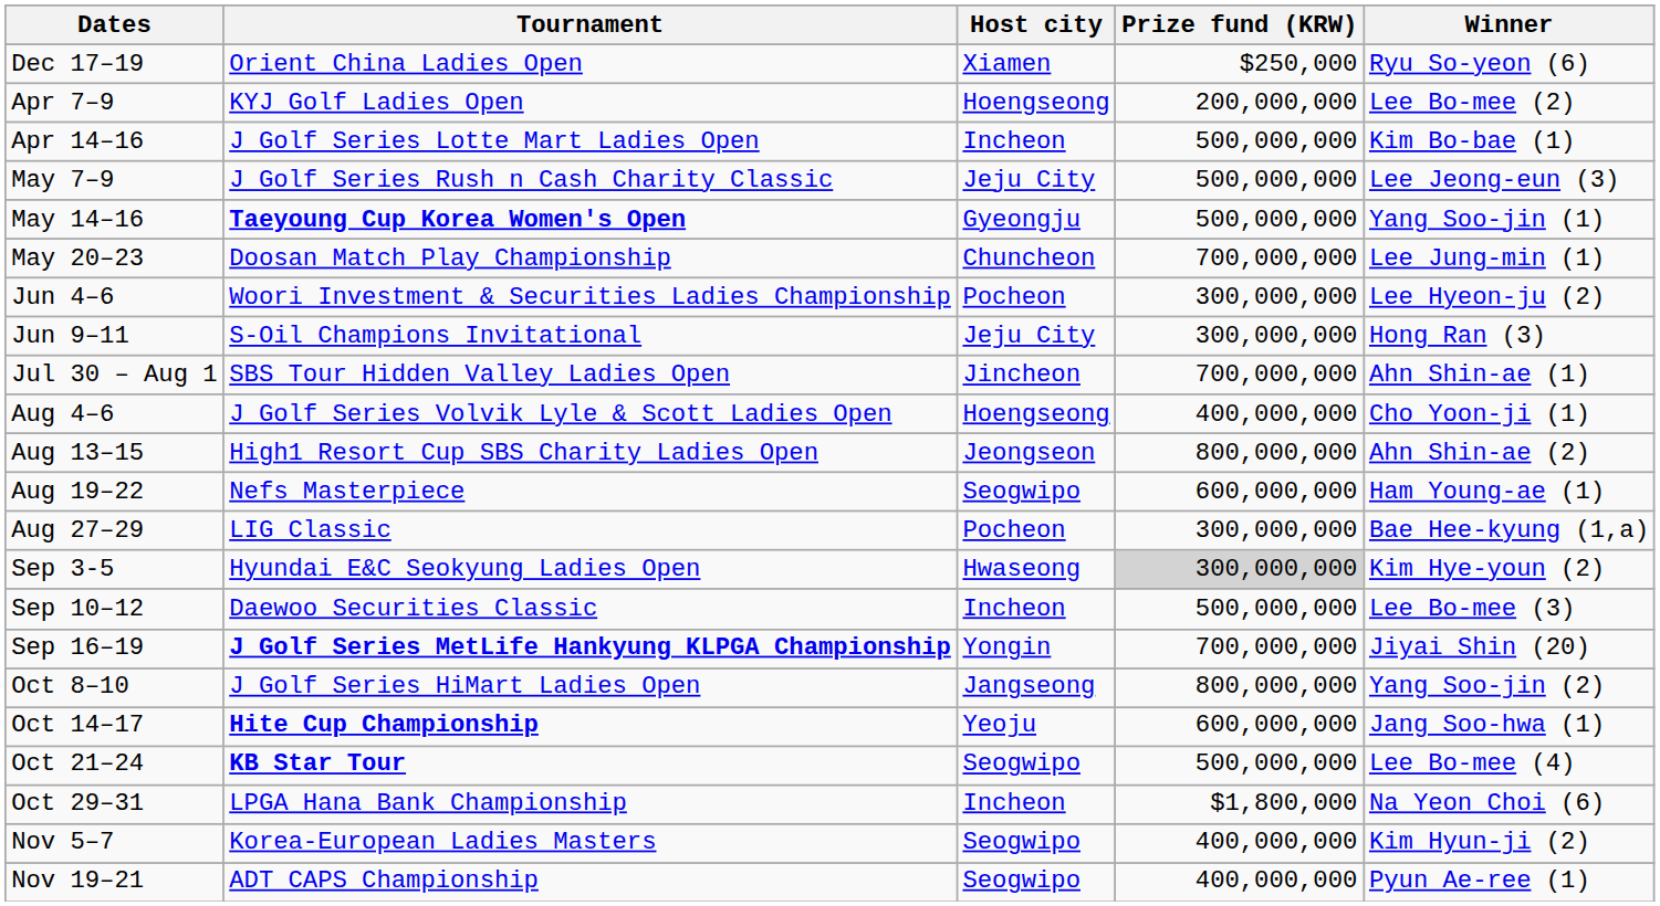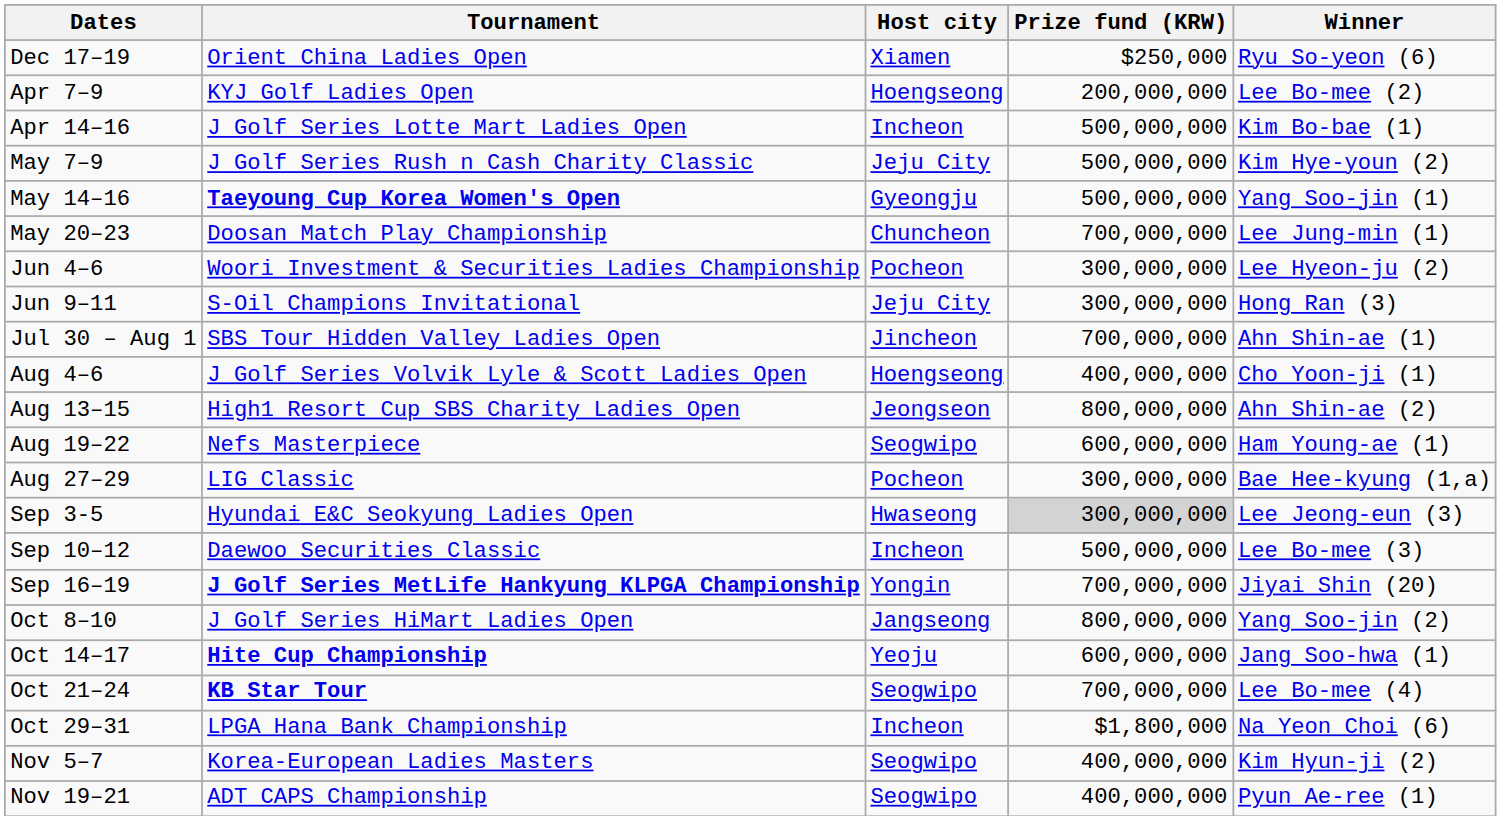May 7–9 | Winner: Lee Jeong-eun (3) -> Kim Hye-youn (2)
Sep 3-5 | Winner: Kim Hye-youn (2) -> Lee Jeong-eun (3)
Oct 21–24 | Prize fund (KRW): 500,000,000 -> 700,000,000
